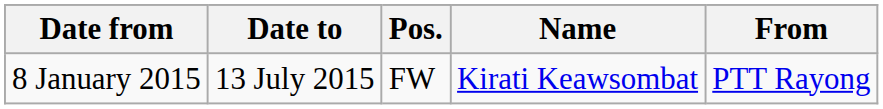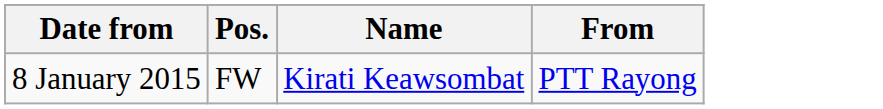- column: Date to | 13 July 2015
